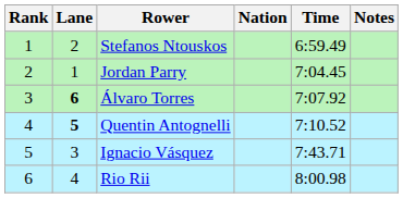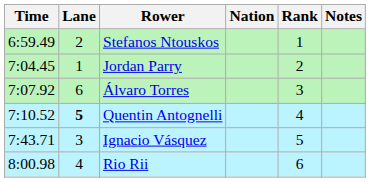columns swapped: Rank <-> Time
Álvaro Torres | Lane: bold -> normal
